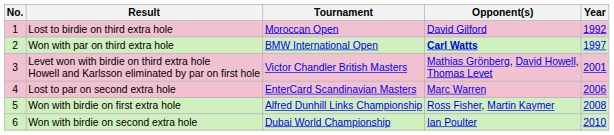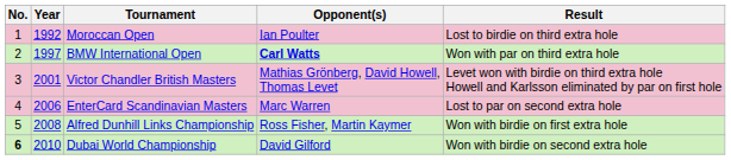columns swapped: Year <-> Result
Moroccan Open | Opponent(s): David Gilford -> Ian Poulter
Dubai World Championship | No.: normal -> bold
Dubai World Championship | Opponent(s): Ian Poulter -> David Gilford
